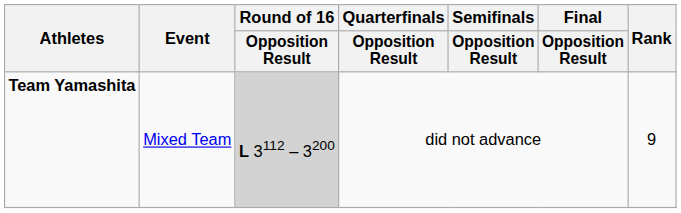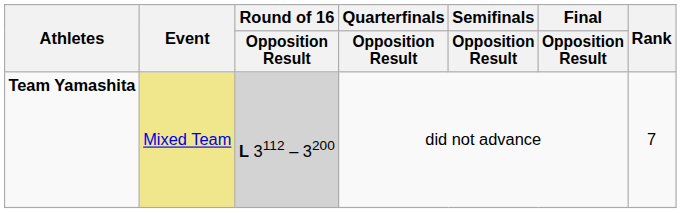Team Yamashita | Event: no background -> khaki background
Team Yamashita | Rank: 9 -> 7
